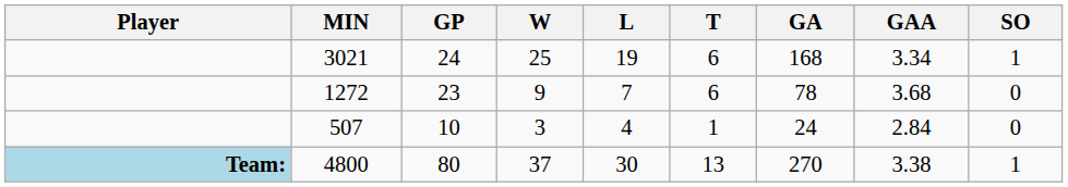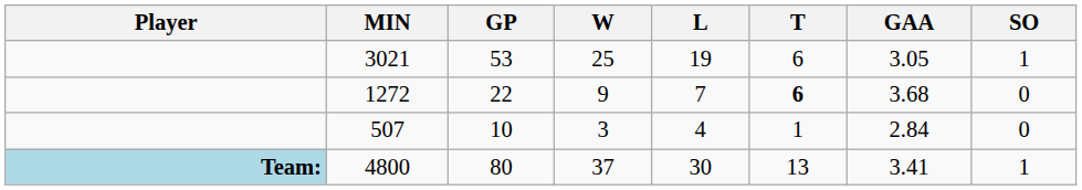- column: GA | 168 | 78 | 24 | 270
3021 | GP: 24 -> 53
3021 | GAA: 3.34 -> 3.05
1272 | GP: 23 -> 22
1272 | T: normal -> bold
4800 | GAA: 3.38 -> 3.41
